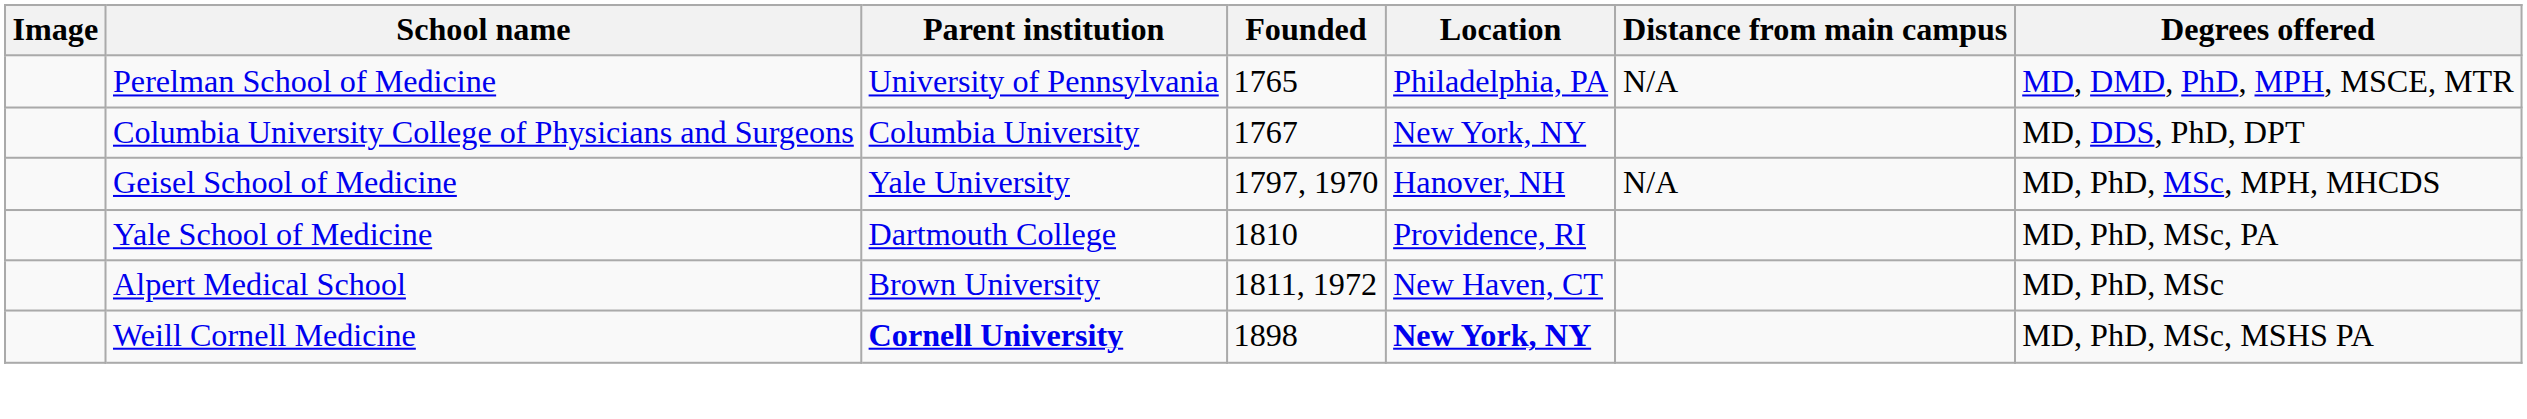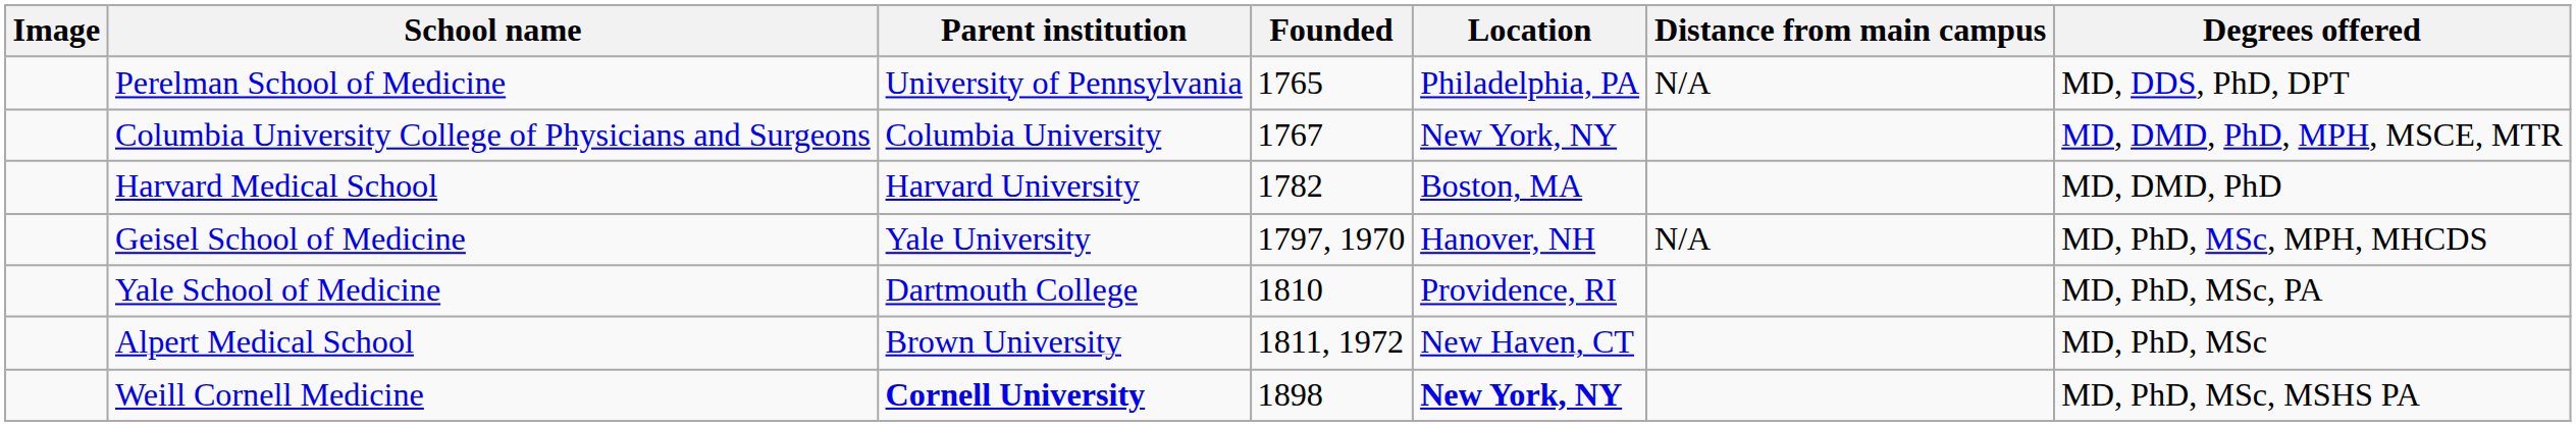Perelman School of Medicine | Degrees offered: MD, DMD, PhD, MPH, MSCE, MTR -> MD, DDS, PhD, DPT
Columbia University College of Physicians and Surgeons | Degrees offered: MD, DDS, PhD, DPT -> MD, DMD, PhD, MPH, MSCE, MTR
+ row: Harvard Medical School | Harvard University | 1782 | Boston, MA | MD, DMD, PhD
